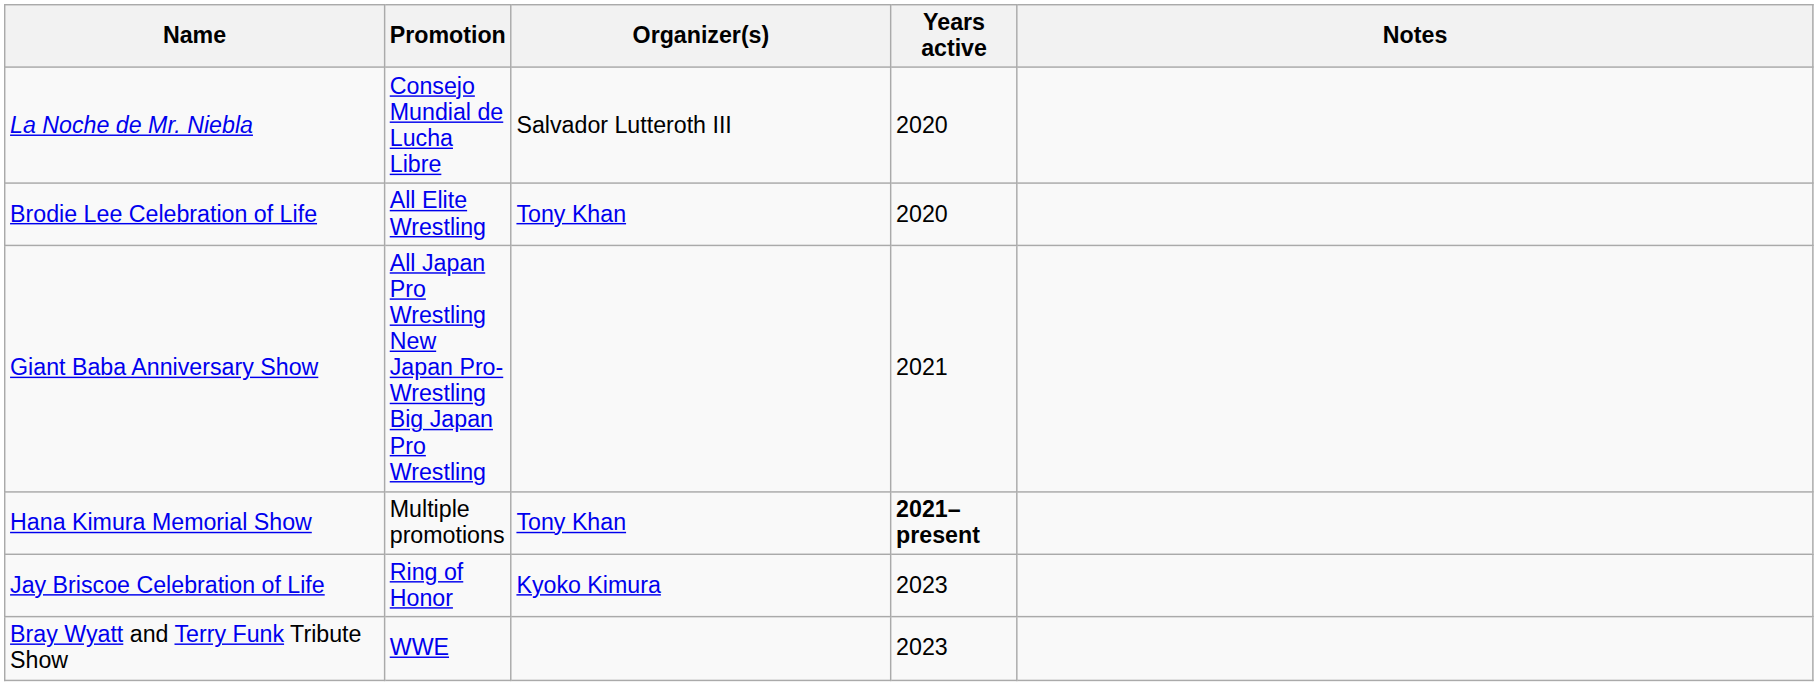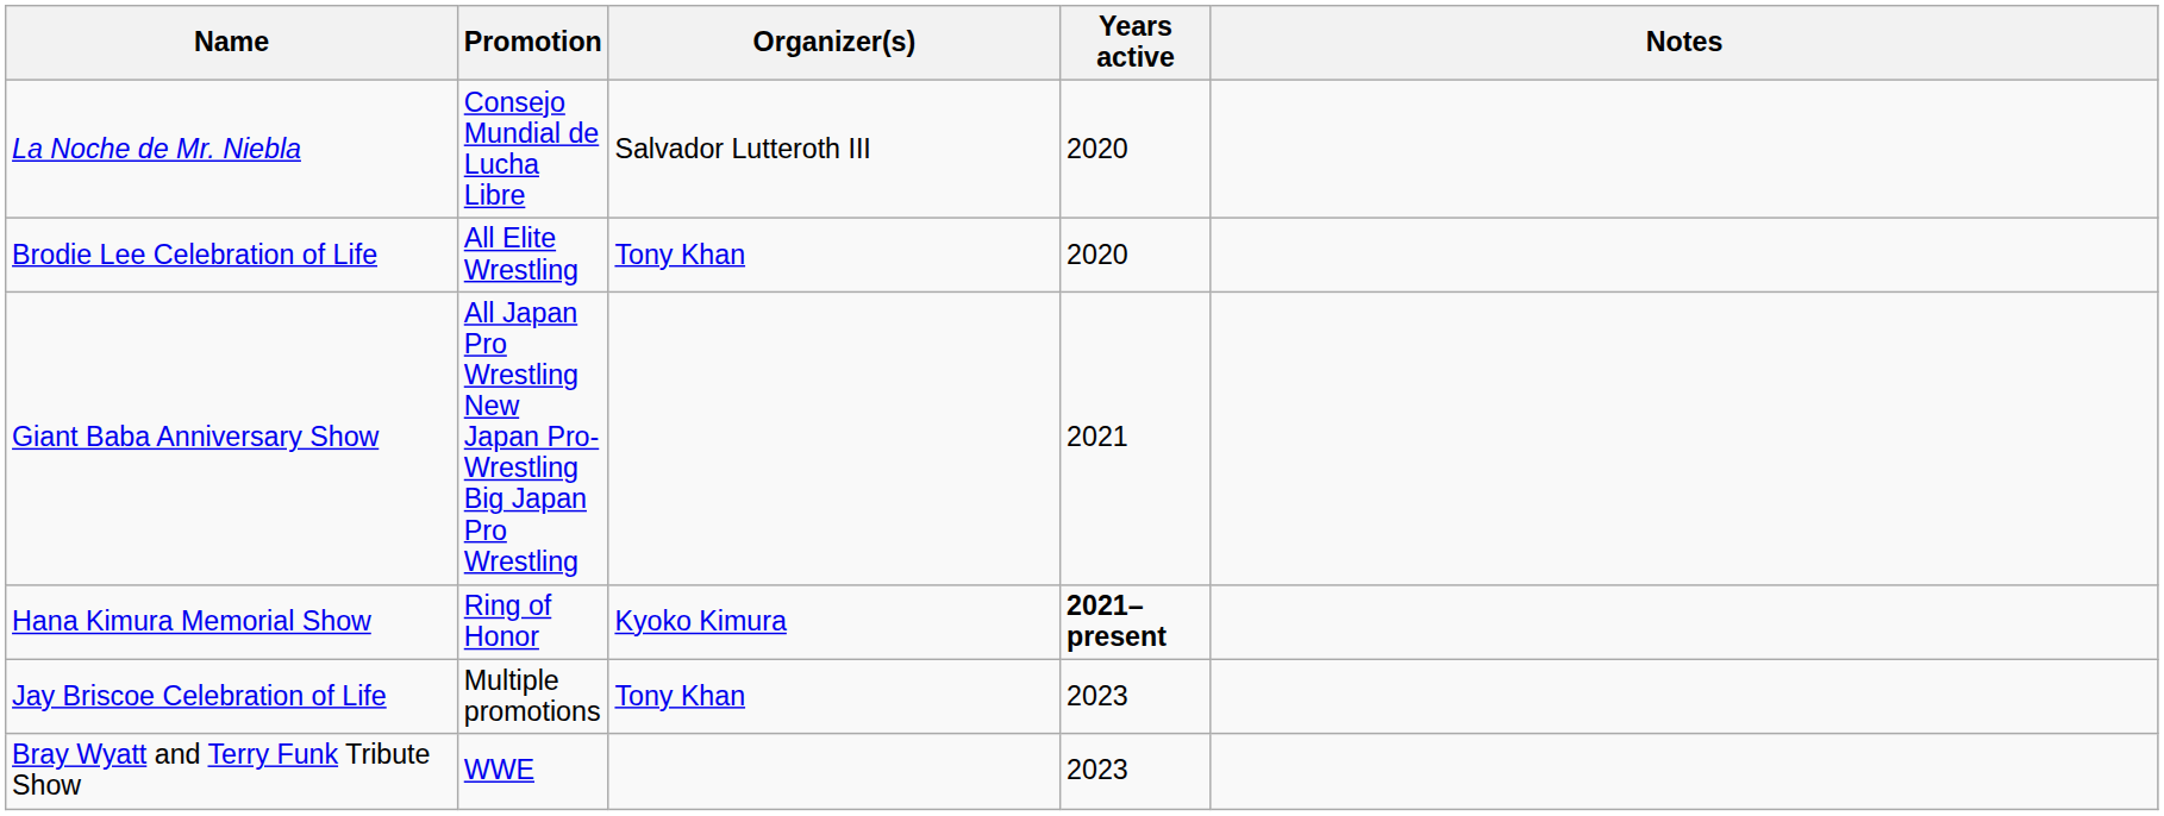Hana Kimura Memorial Show | Promotion: Multiple promotions -> Ring of Honor
Hana Kimura Memorial Show | Organizer(s): Tony Khan -> Kyoko Kimura
Jay Briscoe Celebration of Life | Promotion: Ring of Honor -> Multiple promotions
Jay Briscoe Celebration of Life | Organizer(s): Kyoko Kimura -> Tony Khan
